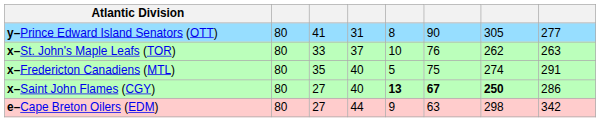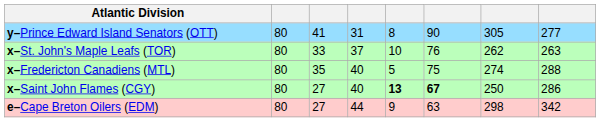x–Fredericton Canadiens (MTL) | column 8: 291 -> 288
x–Saint John Flames (CGY) | column 7: bold -> normal
